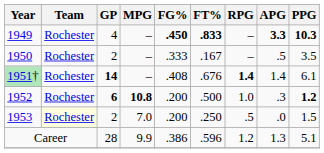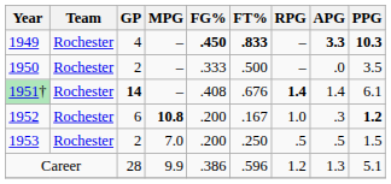1950 | FT%: .167 -> .500
1950 | APG: .5 -> .0
1952 | GP: bold -> normal
1952 | FT%: .500 -> .167
1953 | Team: lightyellow background -> no background
1953 | APG: .0 -> .5
